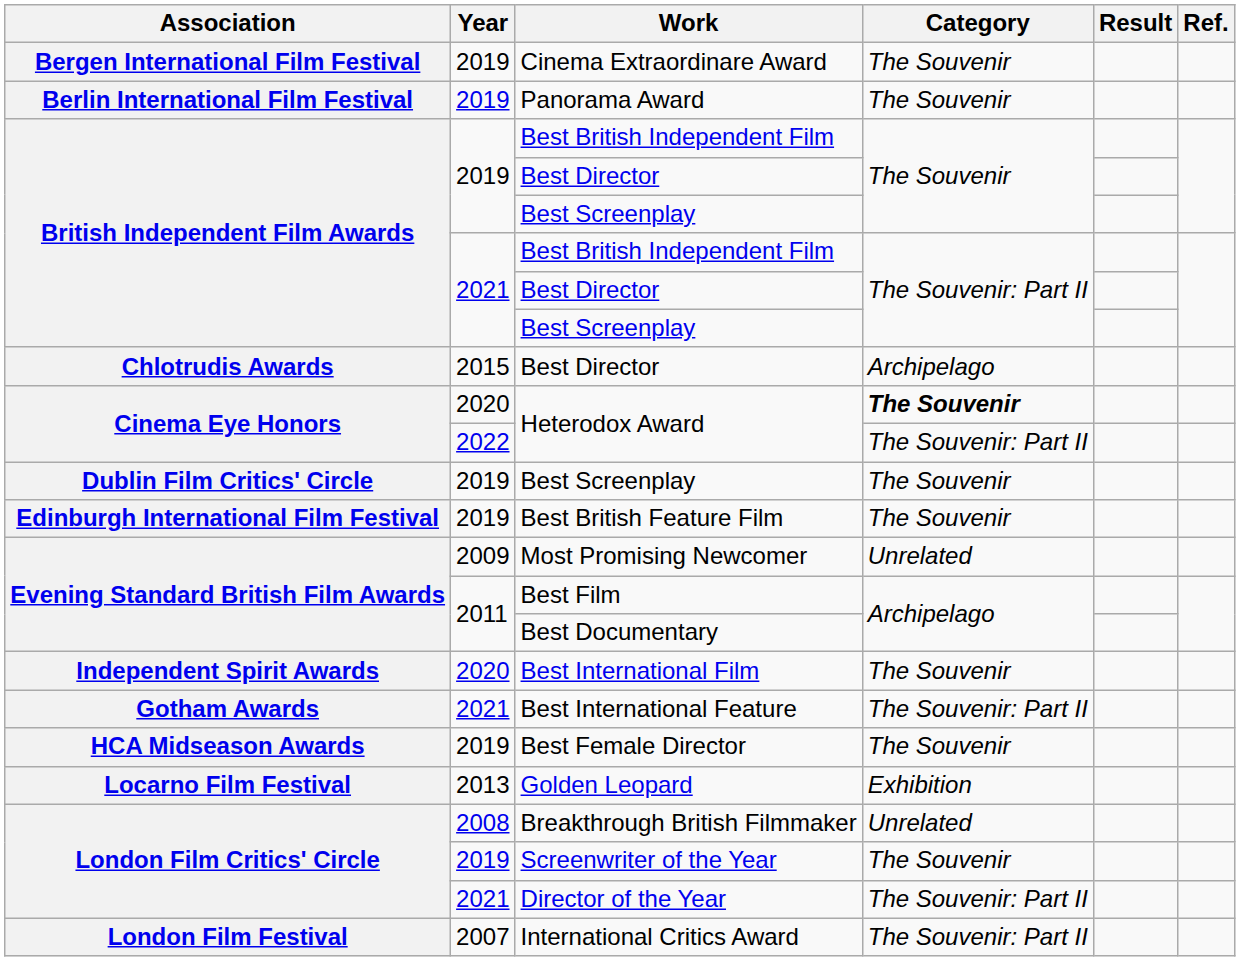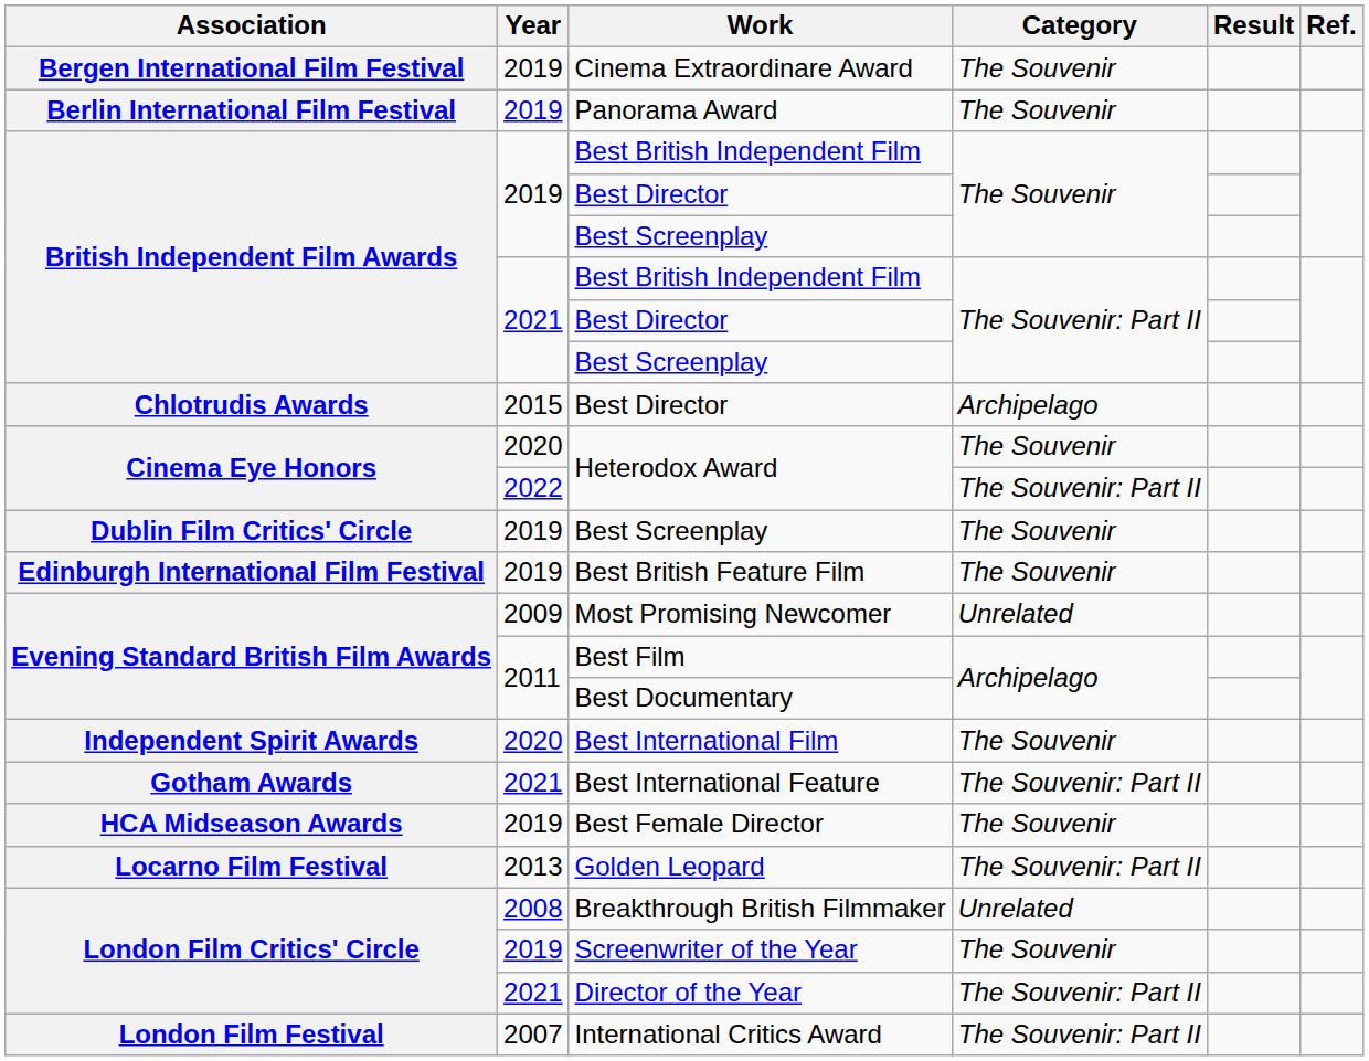2020 / Heterodox Award | Category: bold -> normal
Golden Leopard | Category: Exhibition -> The Souvenir: Part II
